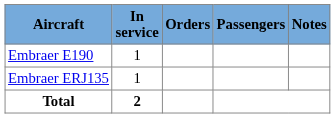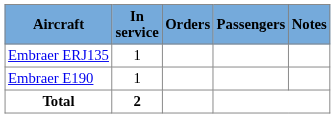rows swapped: Embraer ERJ135 <-> Embraer E190
